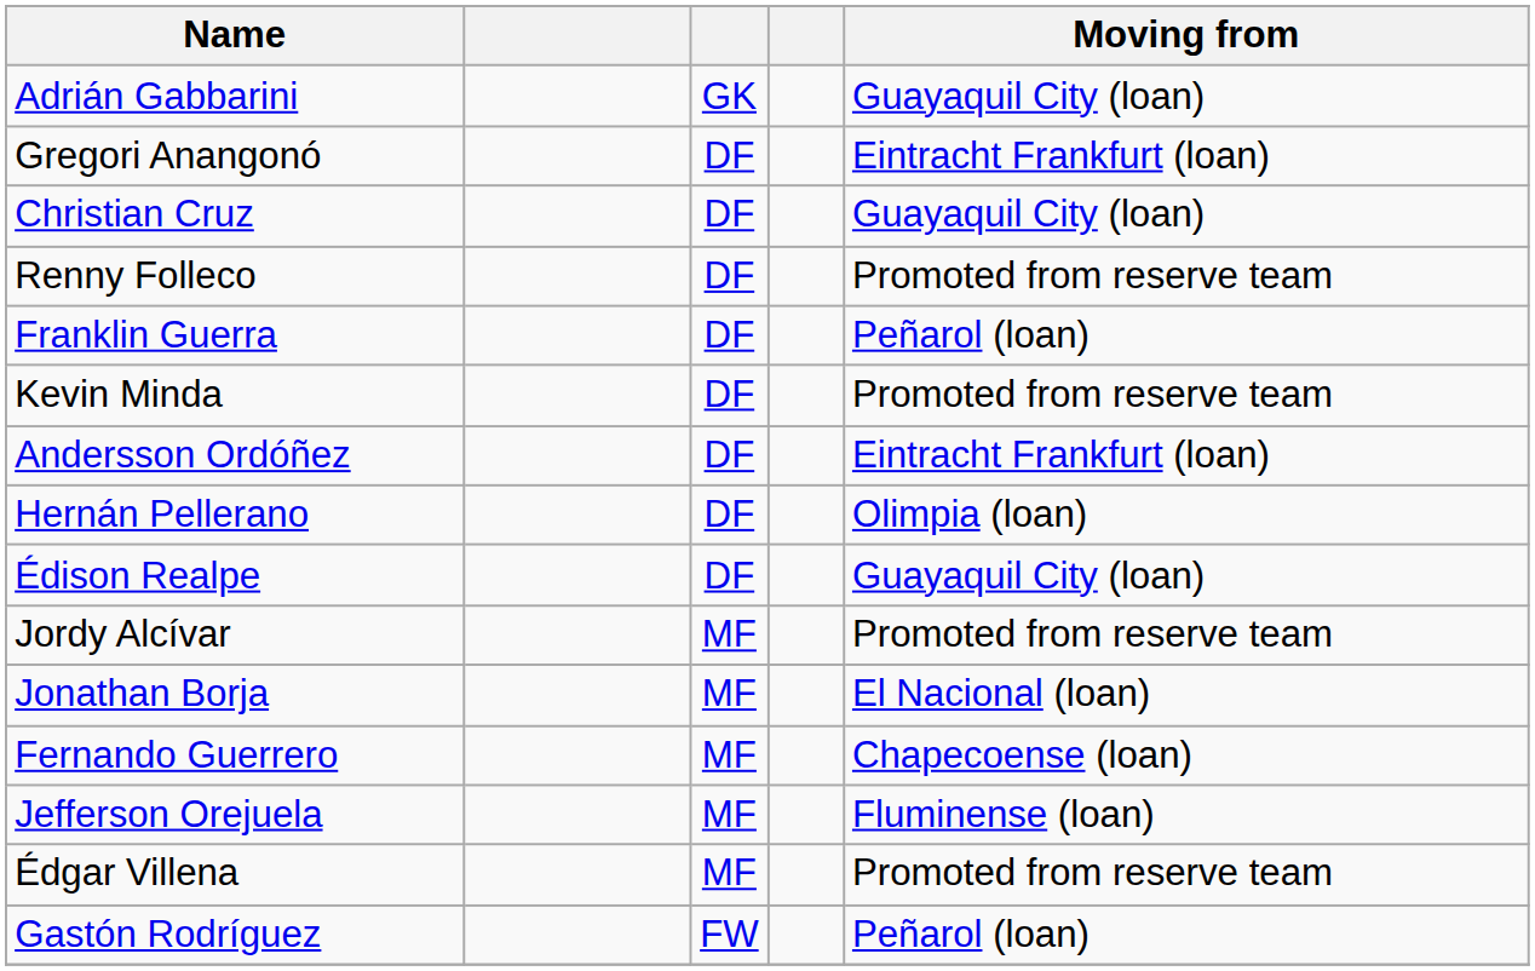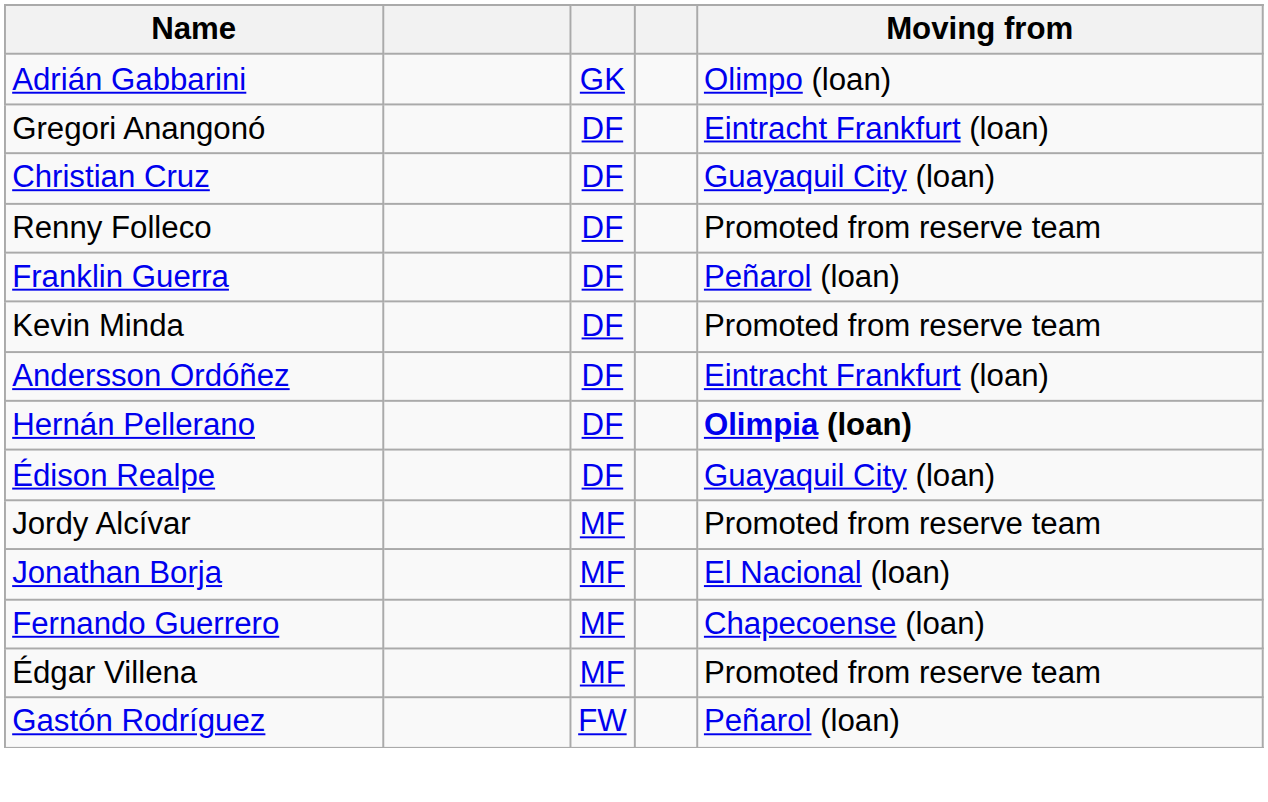Adrián Gabbarini | Moving from: Guayaquil City (loan) -> Olimpo (loan)
Hernán Pellerano | Moving from: normal -> bold
- row: Jefferson Orejuela | MF | Fluminense (loan)
